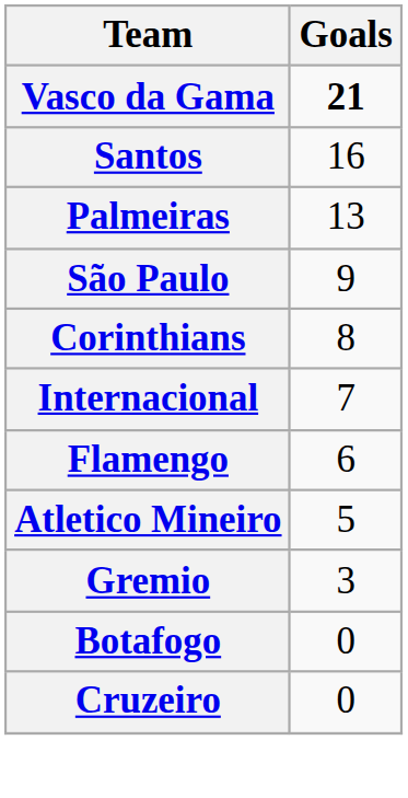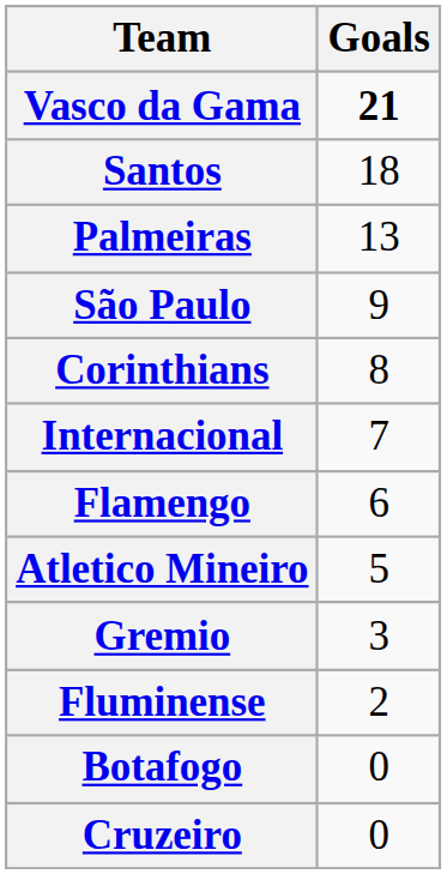Santos | Goals: 16 -> 18
+ row: Fluminense | 2
